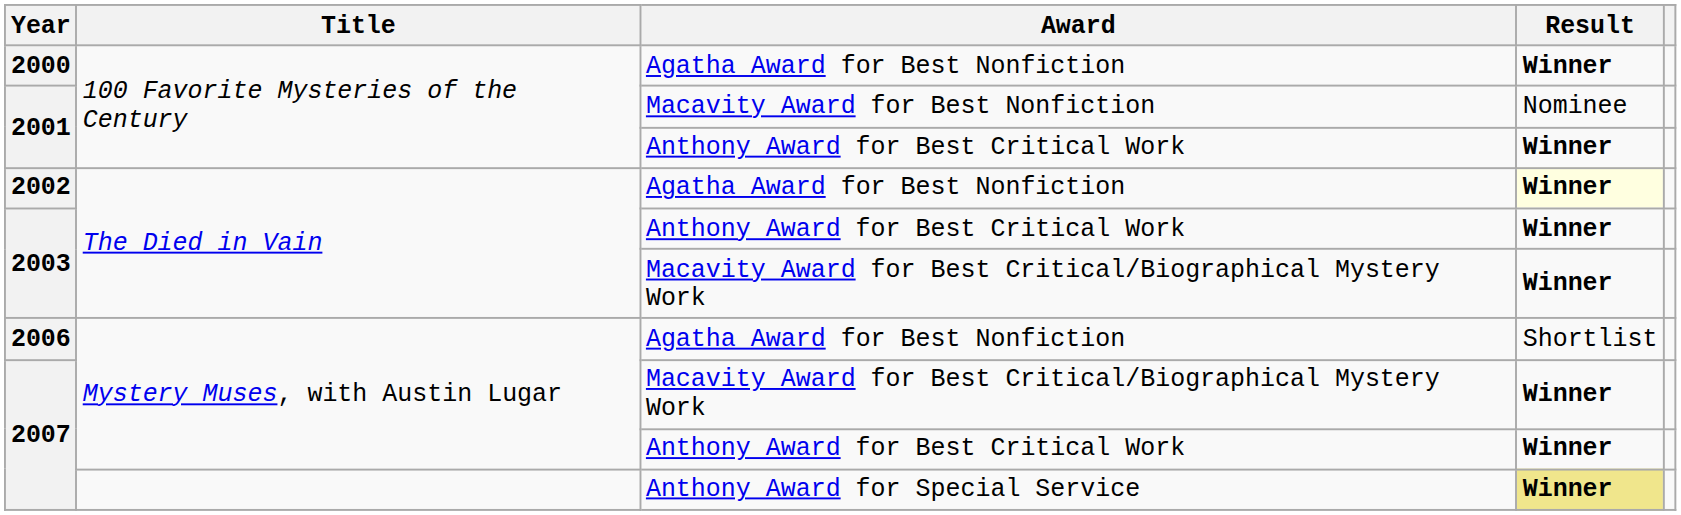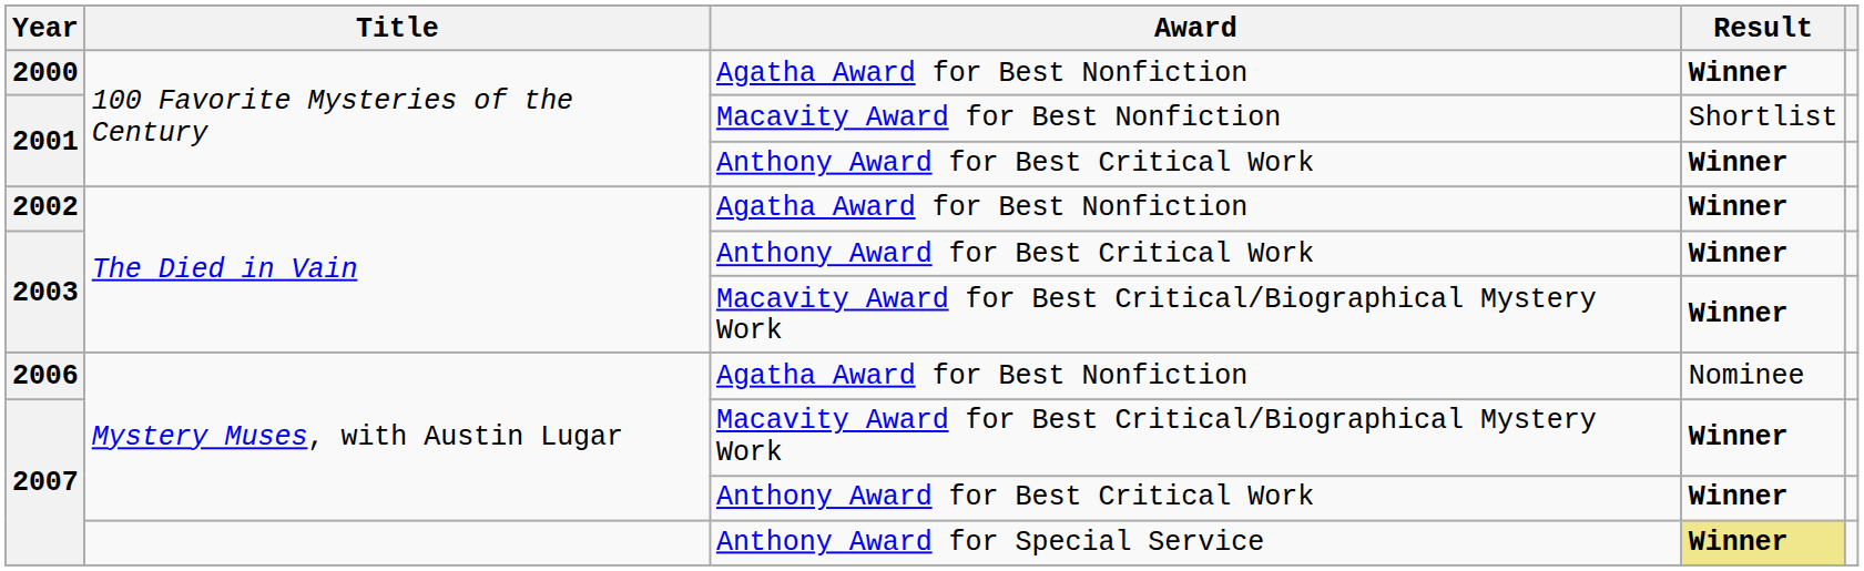2001 / Macavity Award for Best Nonfiction | Result: Nominee -> Shortlist
2002 | Result: lightyellow background -> no background
2006 | Result: Shortlist -> Nominee
